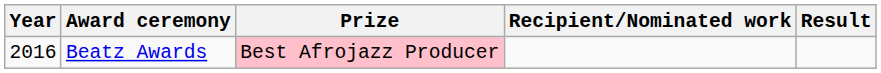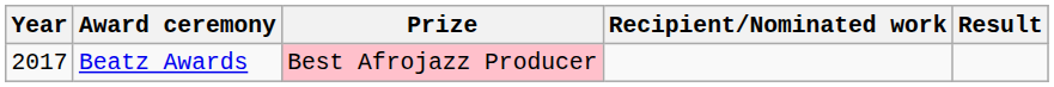Beatz Awards | Year: 2016 -> 2017
